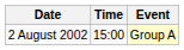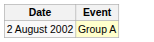- column: Time | 15:00
